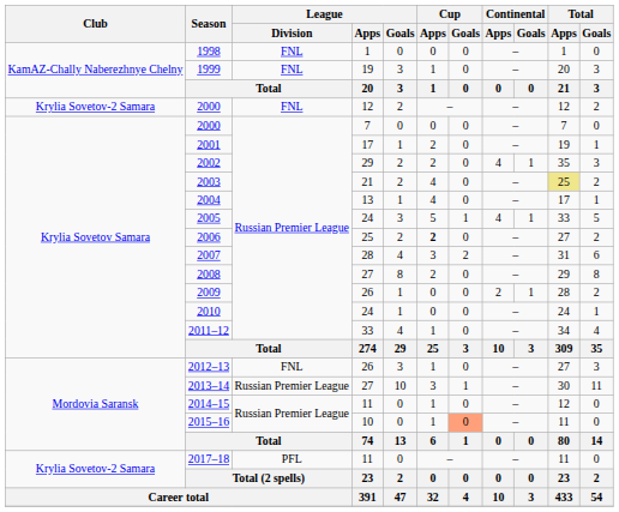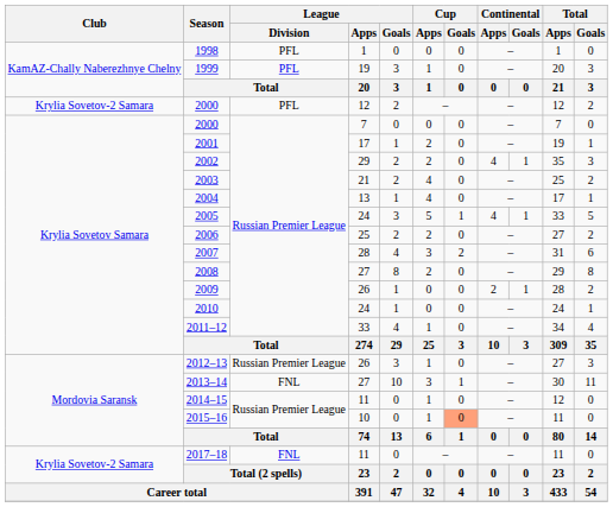1998 | League / Division: FNL -> PFL
1999 | League / Division: FNL -> PFL
2000 / 12 | League / Division: FNL -> PFL
2003 | Total / Apps: khaki background -> no background
2006 | Cup / Apps: bold -> normal
2012–13 | League / Division: FNL -> Russian Premier League
2013–14 | League / Division: Russian Premier League -> FNL
2017–18 | League / Division: PFL -> FNL
